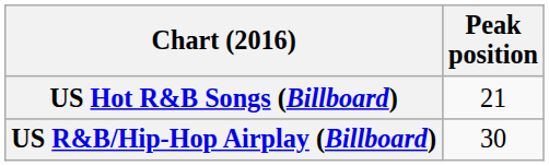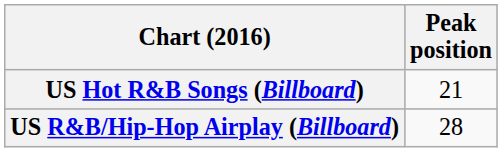US R&B/Hip-Hop Airplay (Billboard) | Peak position: 30 -> 28
